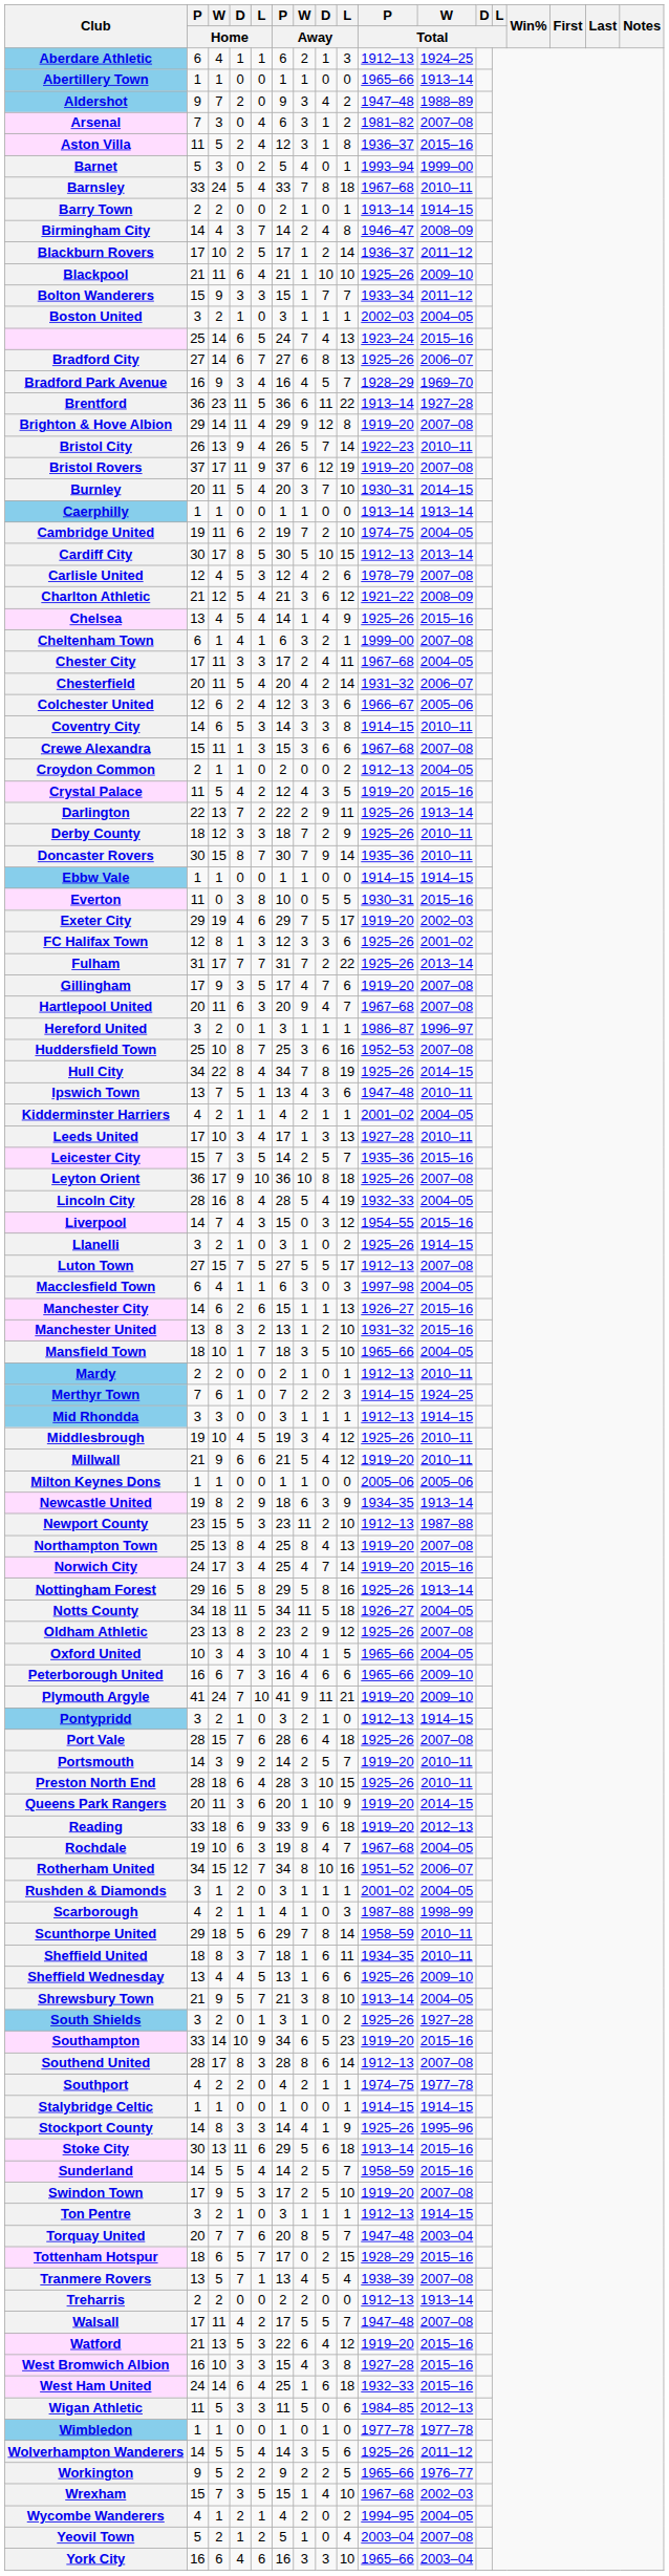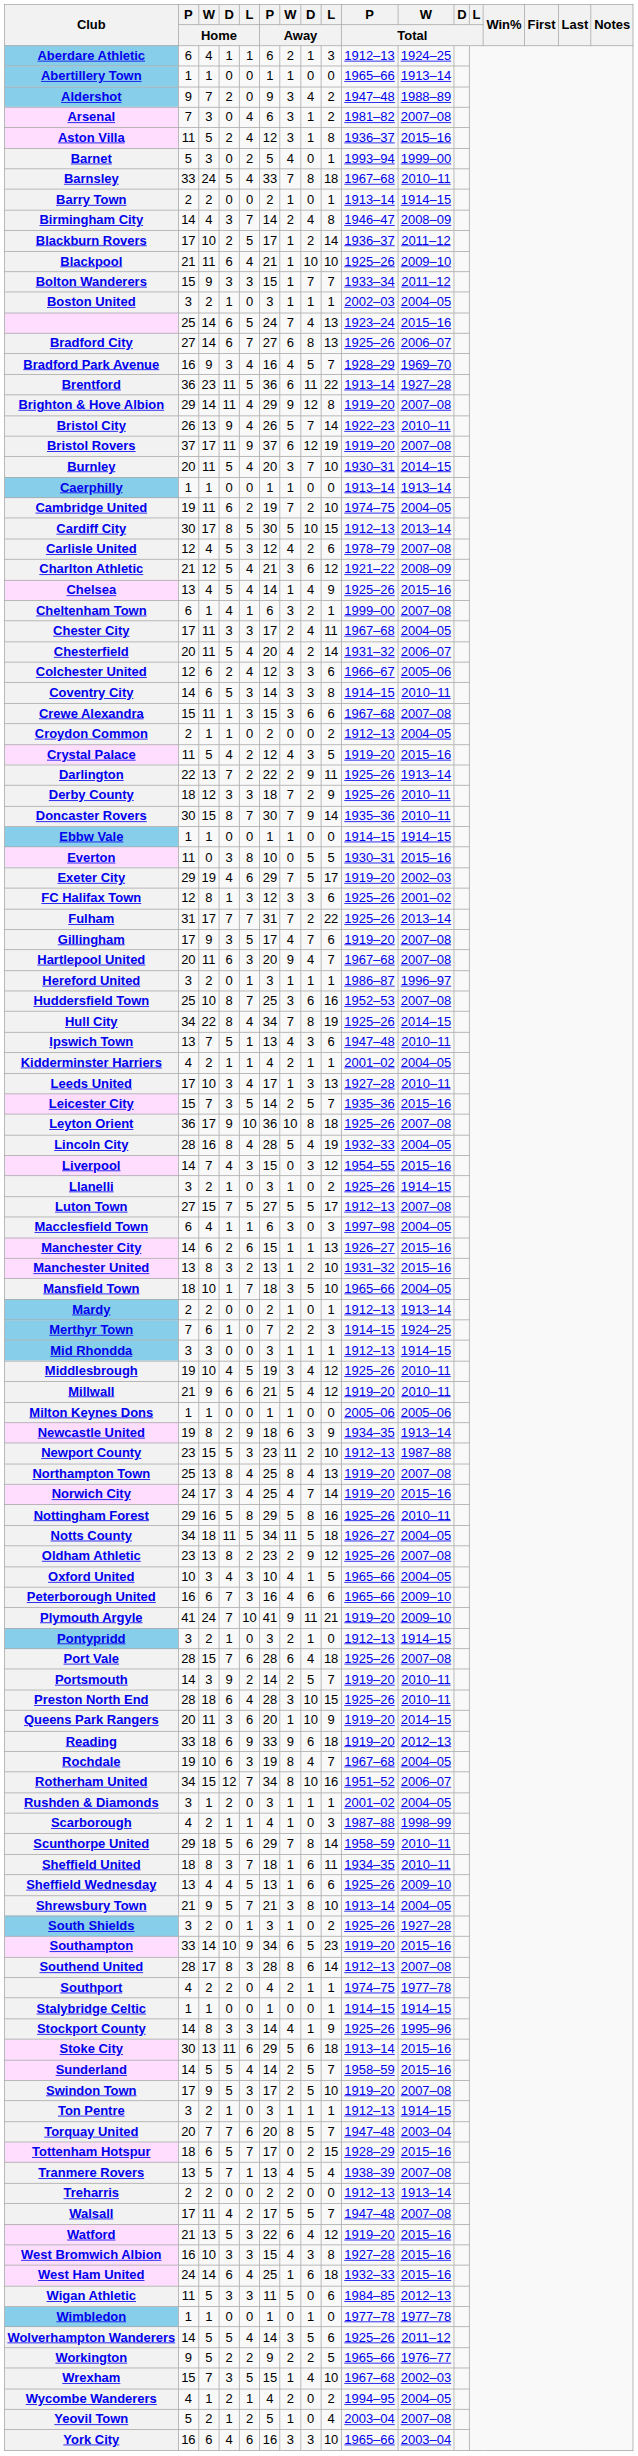Mardy | W / Total: 2010–11 -> 1913–14
Nottingham Forest | W / Total: 1913–14 -> 2010–11
